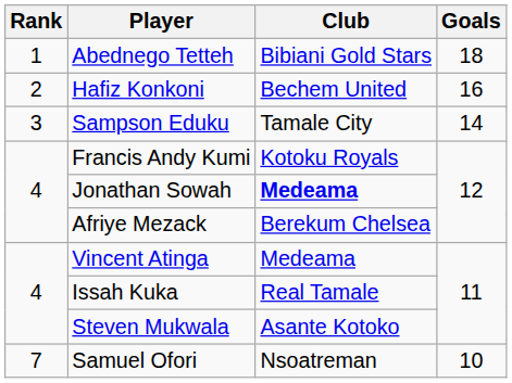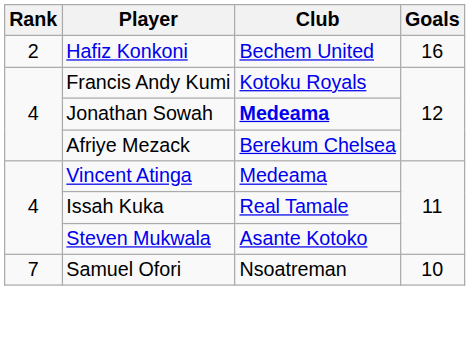- row: 1 | Abednego Tetteh | Bibiani Gold Stars | 18
- row: 3 | Sampson Eduku | Tamale City | 14
